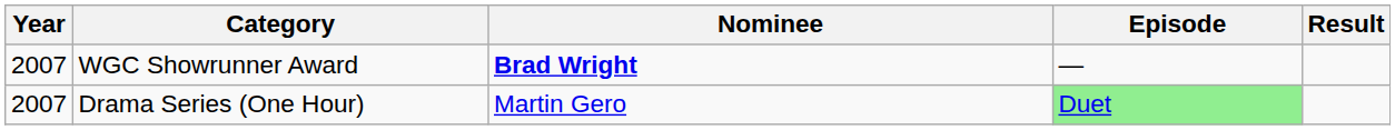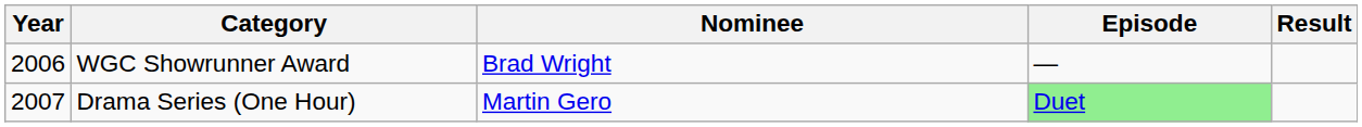WGC Showrunner Award | Year: 2007 -> 2006
WGC Showrunner Award | Nominee: bold -> normal
